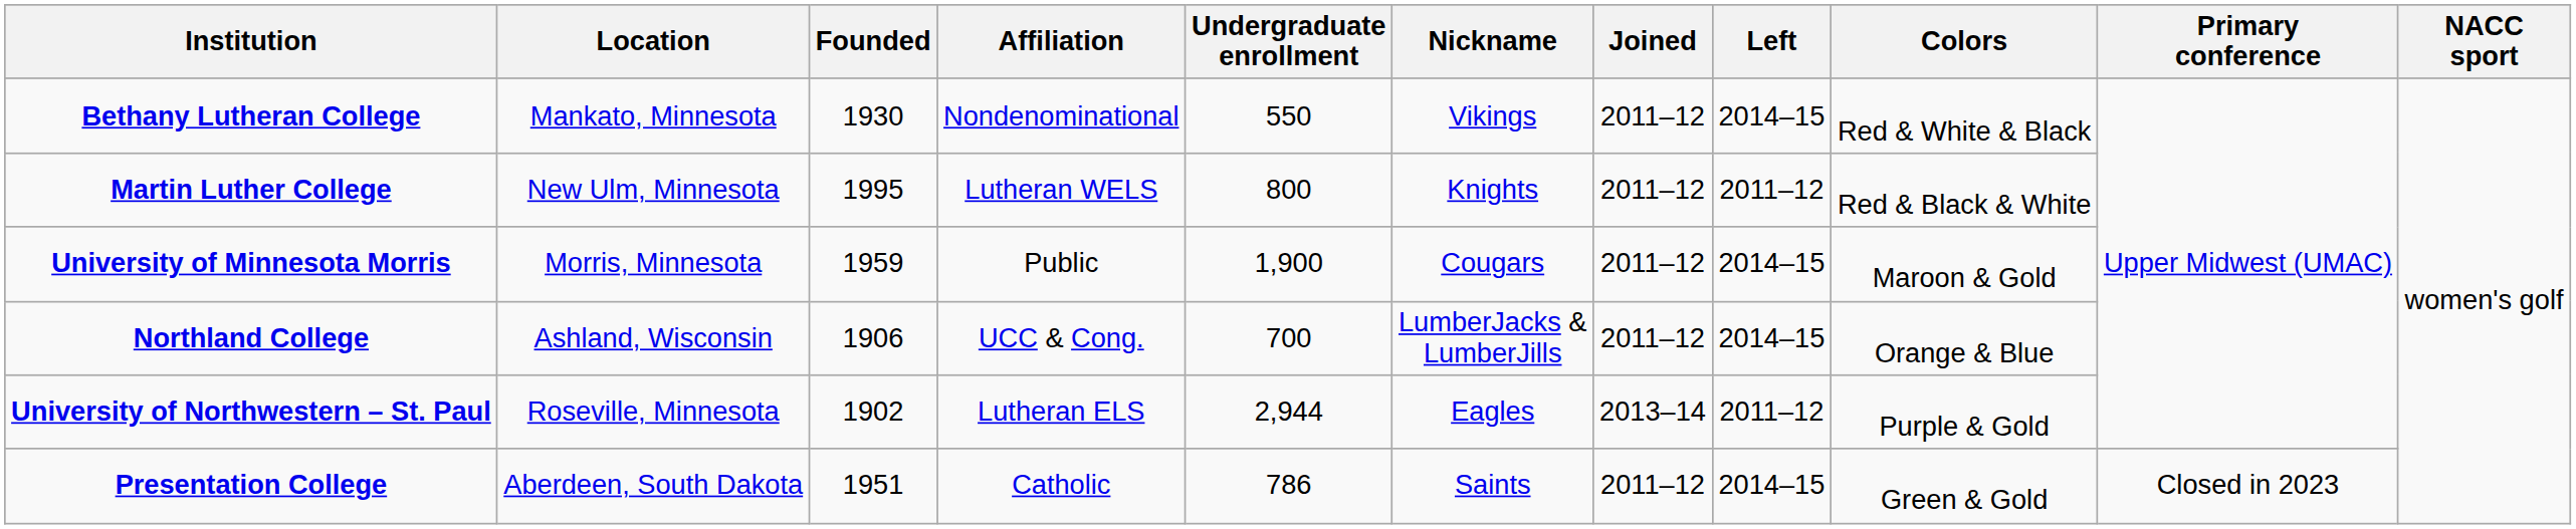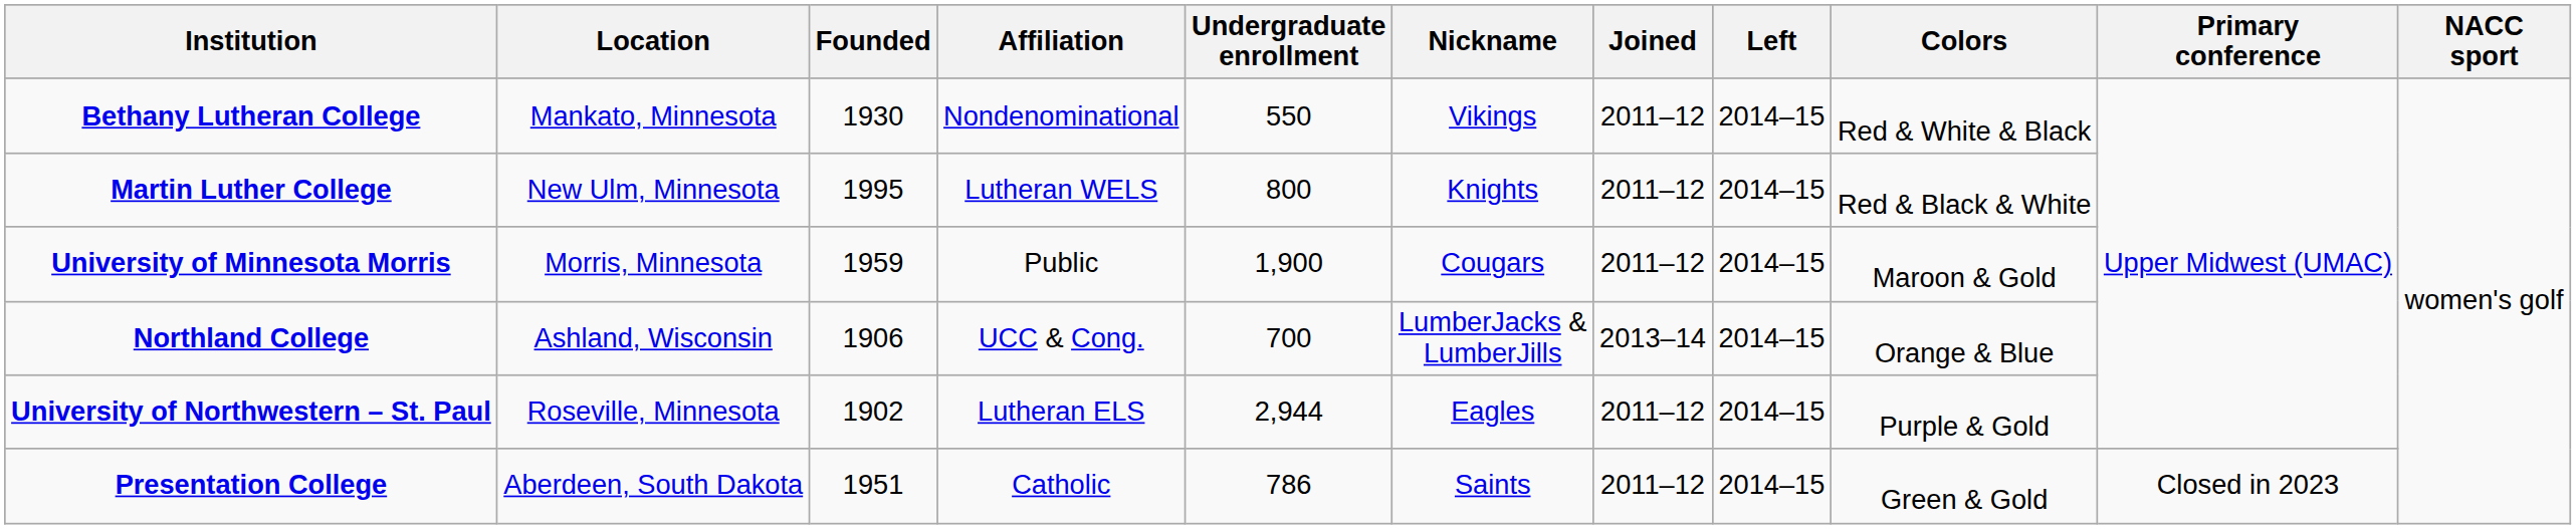Martin Luther College | Left: 2011–12 -> 2014–15
Northland College | Joined: 2011–12 -> 2013–14
University of Northwestern – St. Paul | Joined: 2013–14 -> 2011–12
University of Northwestern – St. Paul | Left: 2011–12 -> 2014–15
